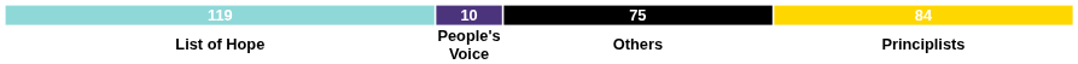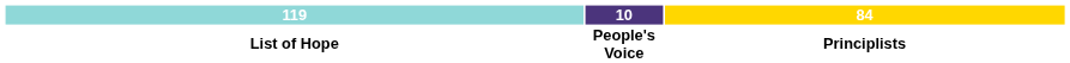- column: 75 | Others
